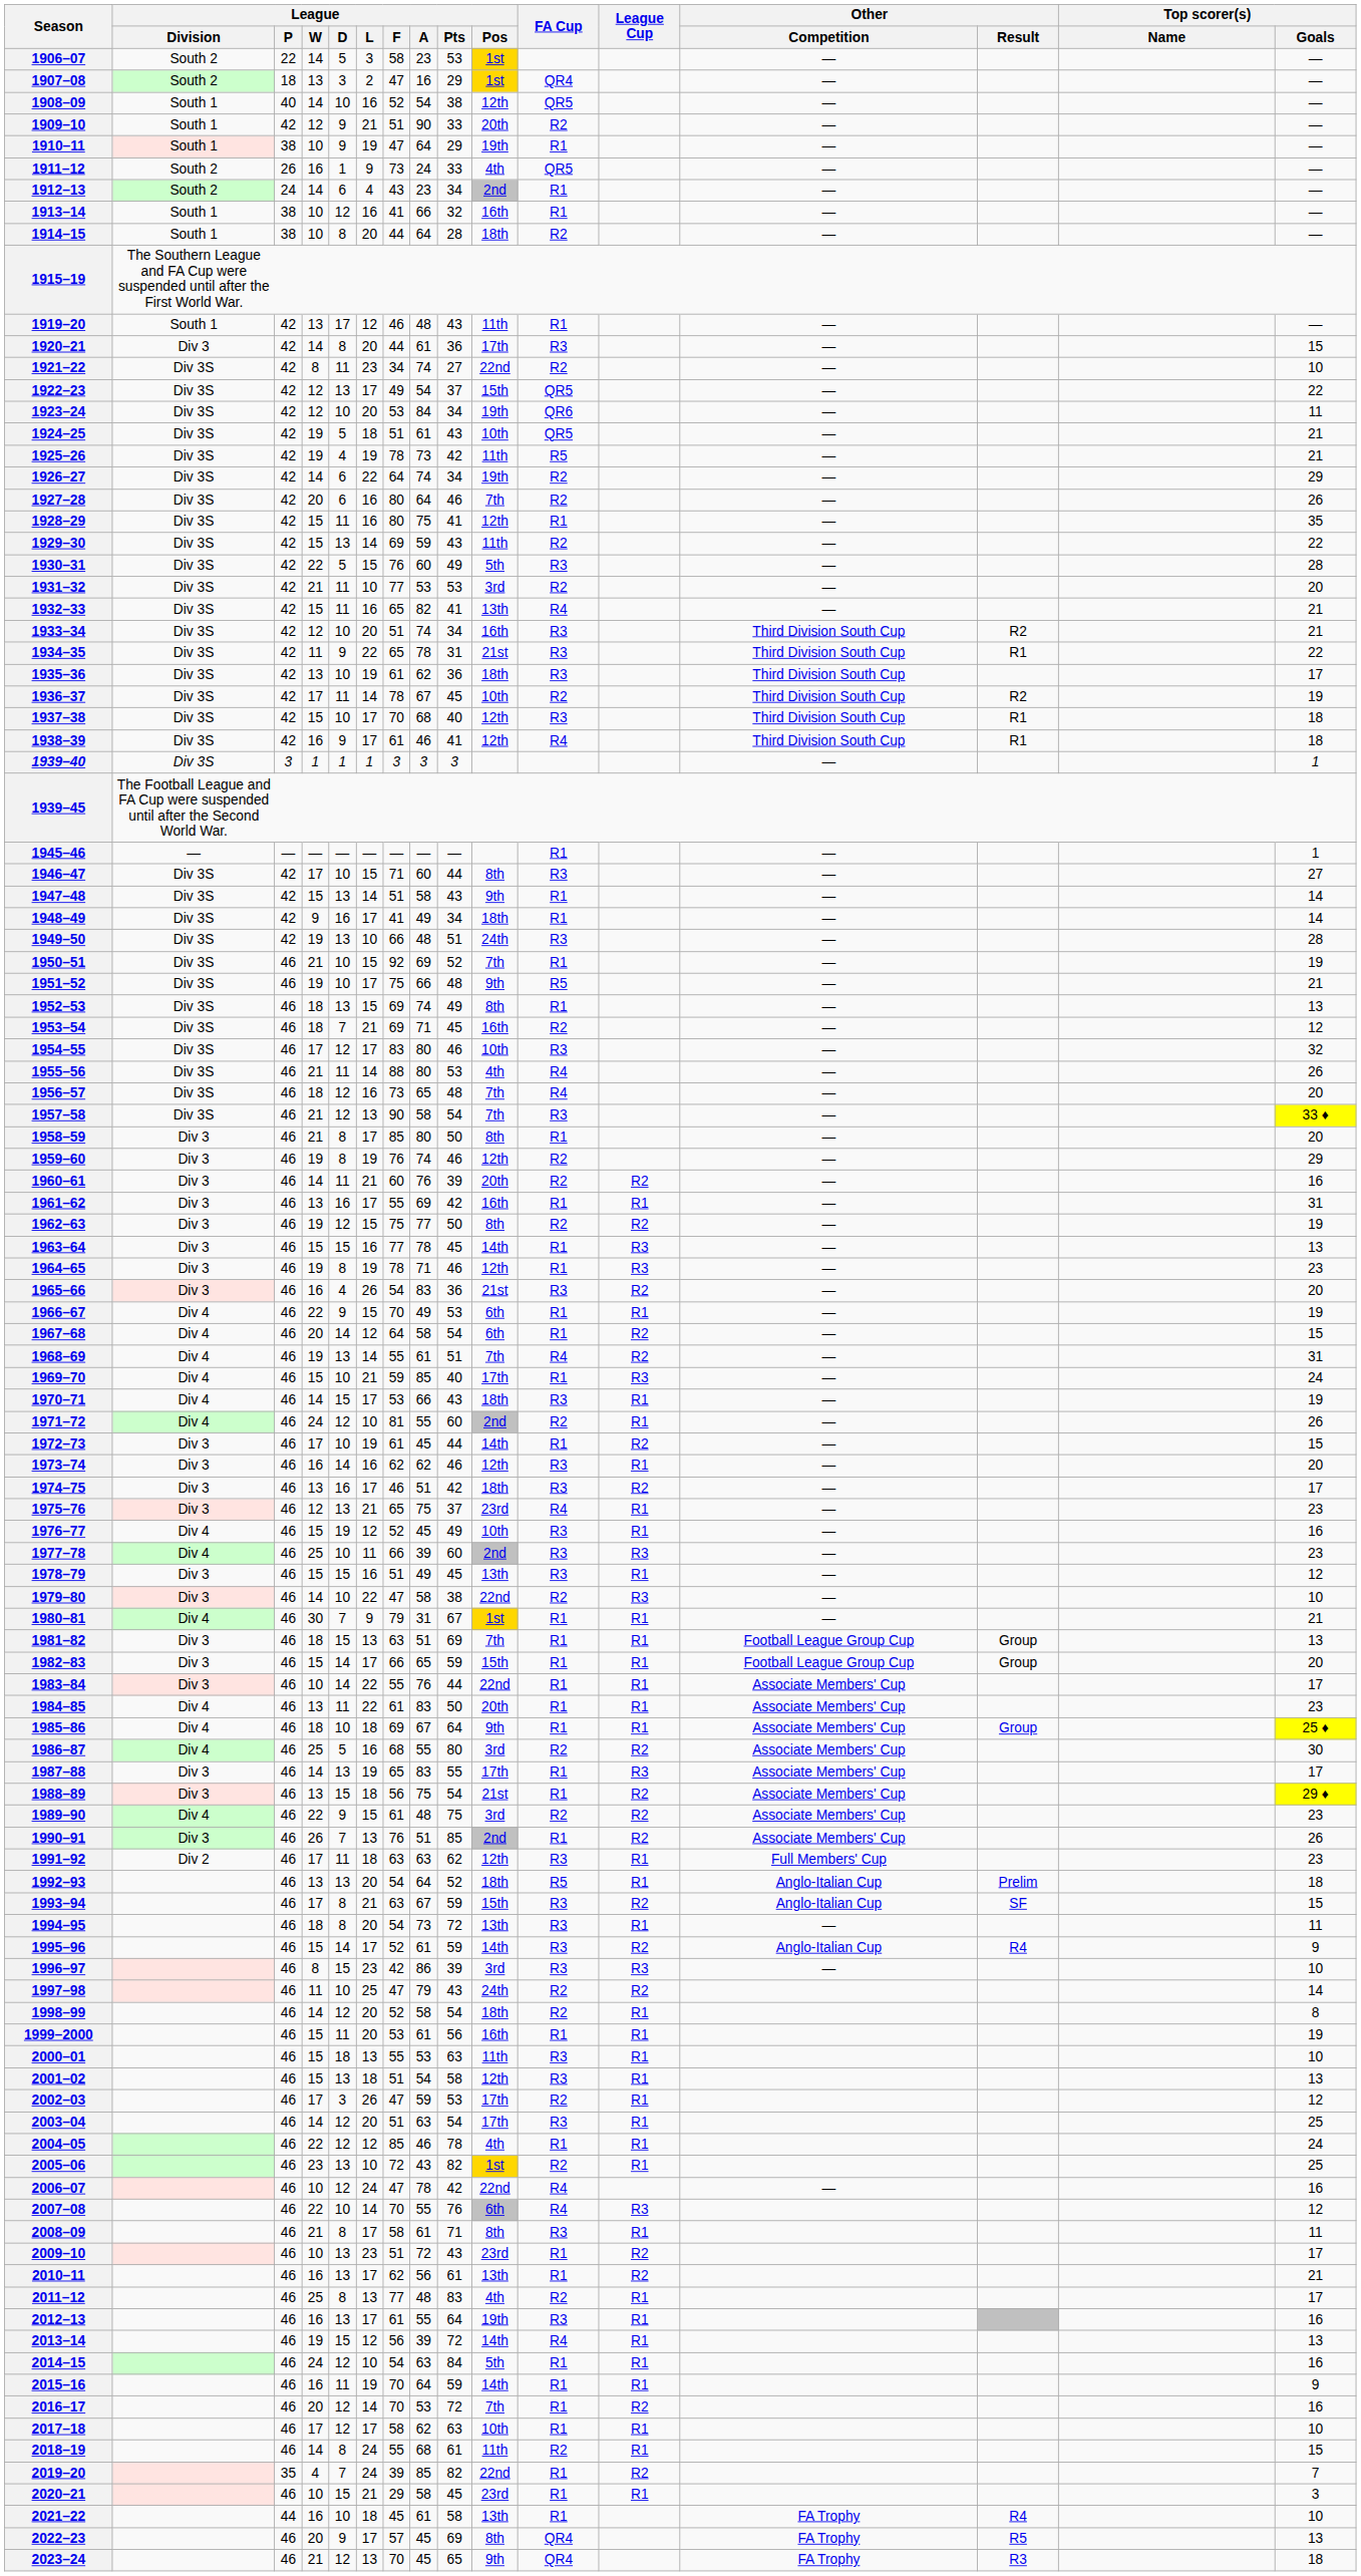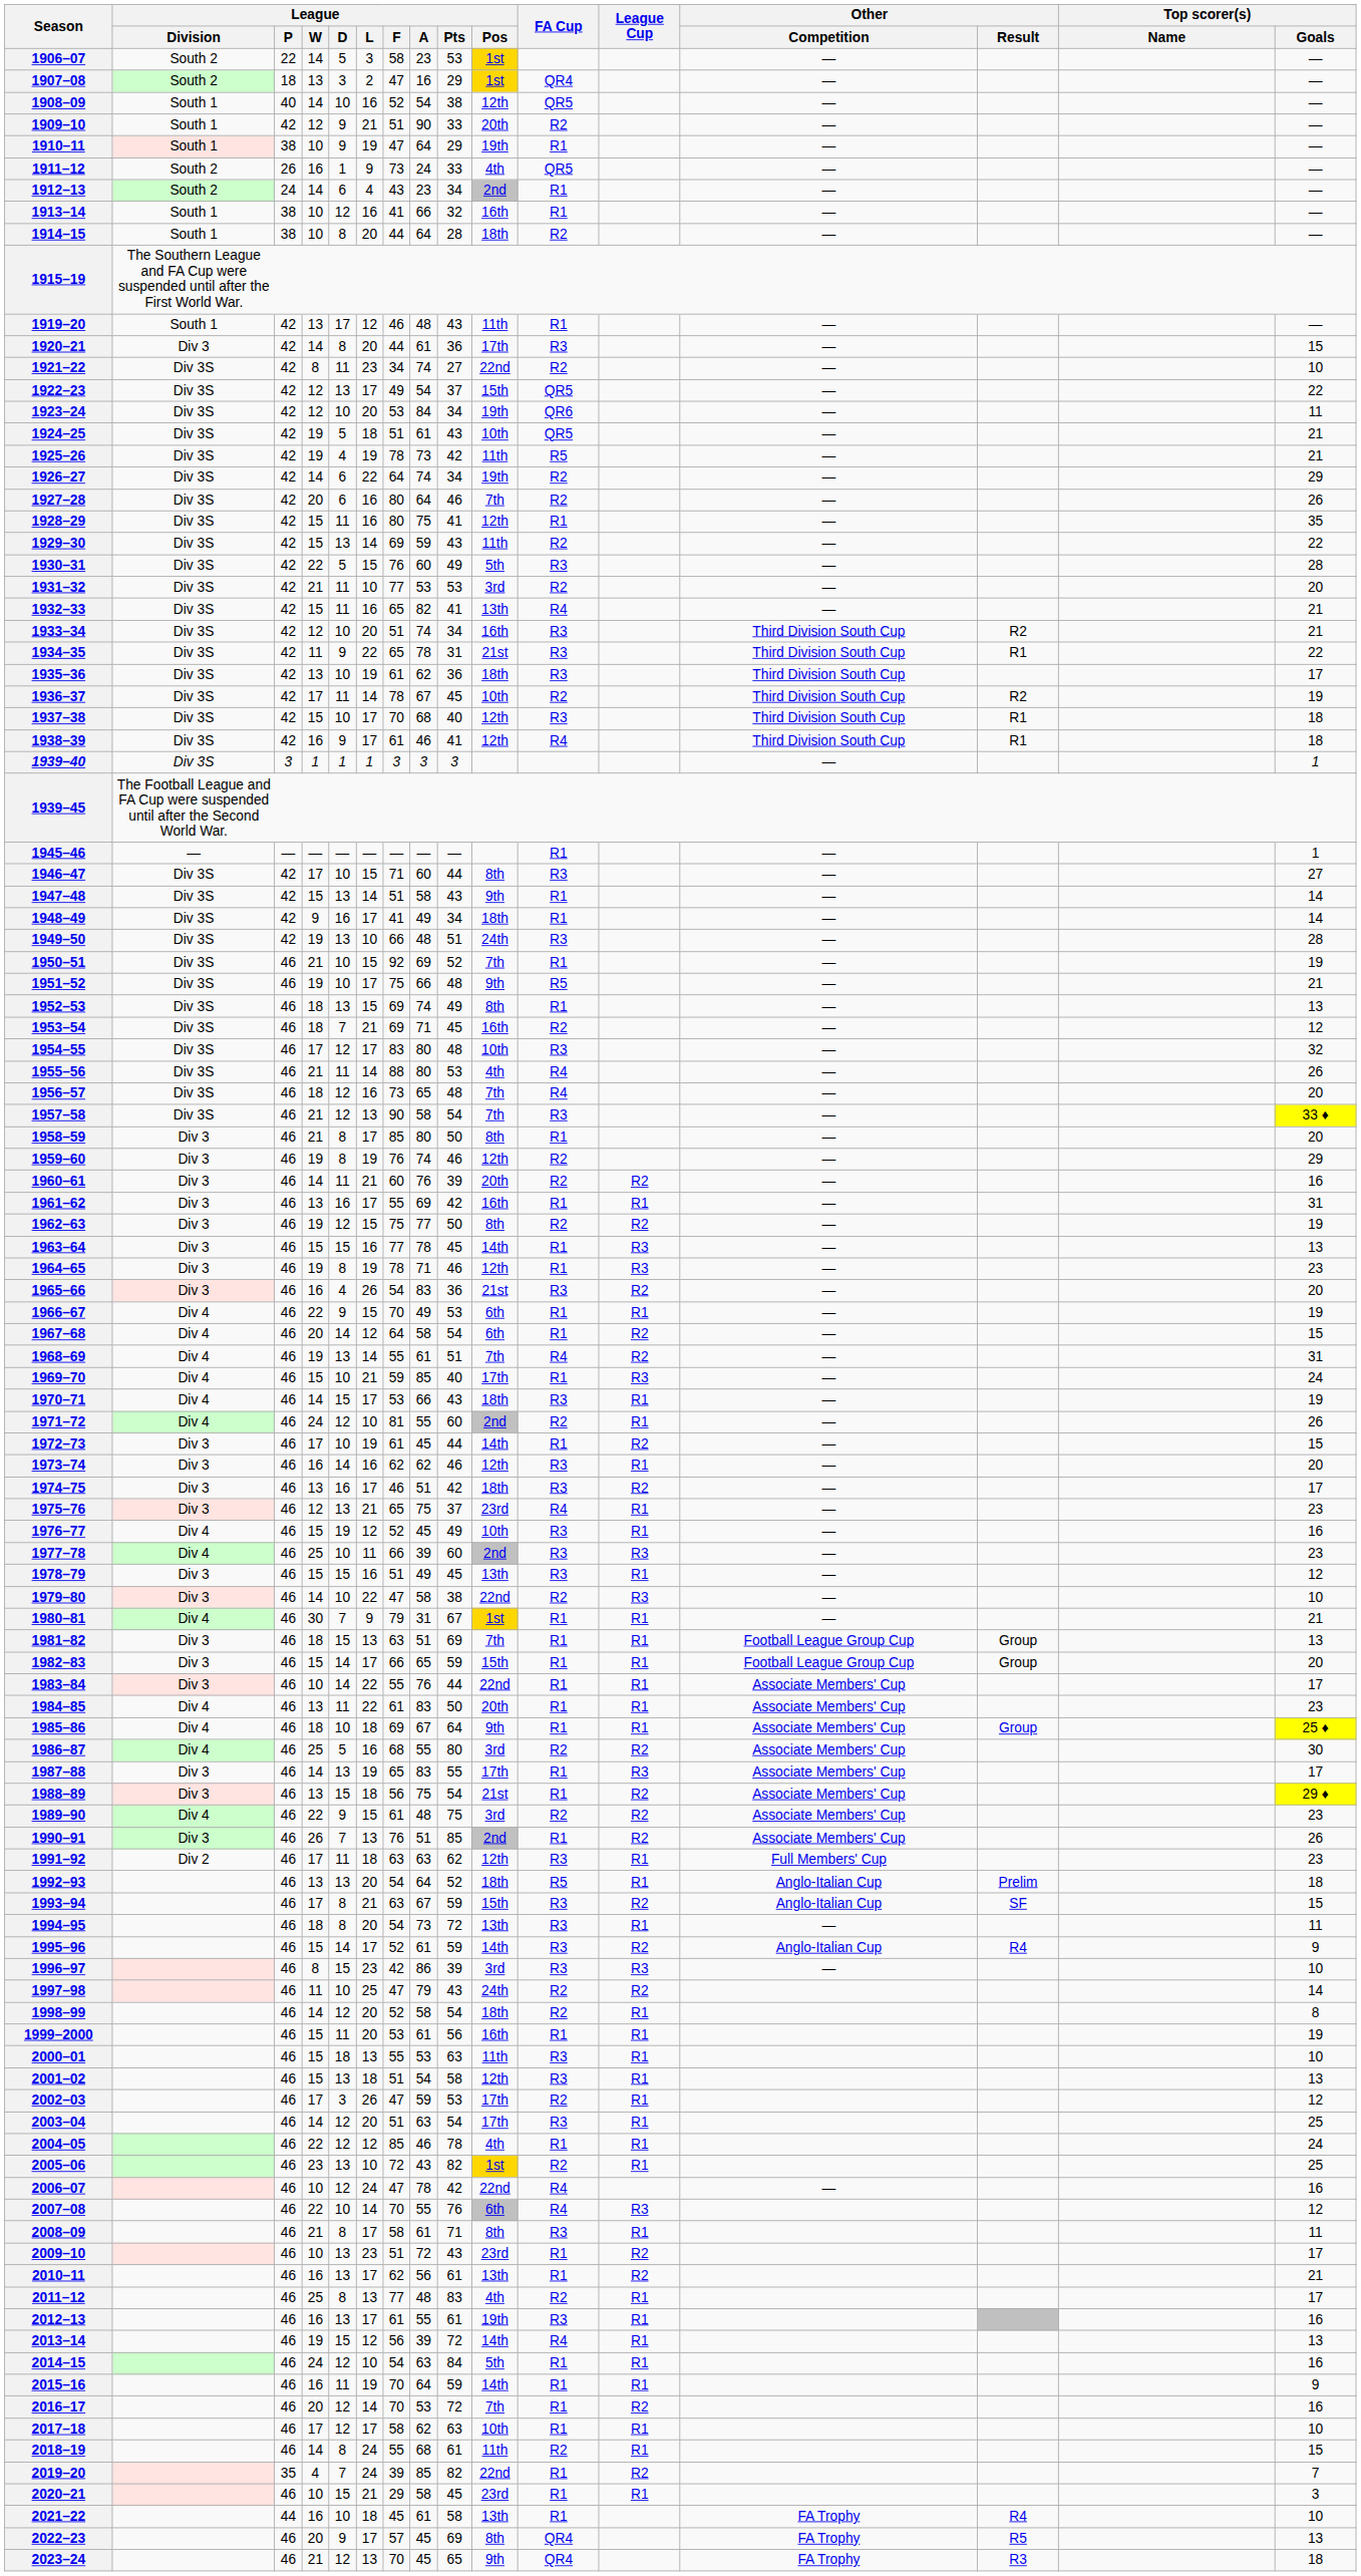1954–55 | League / Pts: 46 -> 48
2012–13 | League / Pts: 64 -> 61
